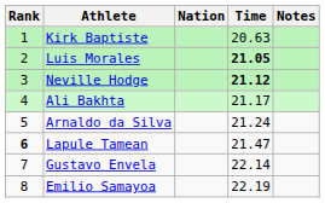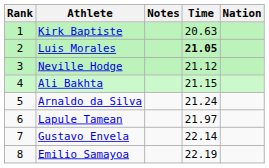columns swapped: Nation <-> Notes
Neville Hodge | Time: bold -> normal
Ali Bakhta | Time: 21.17 -> 21.15
Lapule Tamean | Rank: bold -> normal
Lapule Tamean | Time: 21.47 -> 21.97
